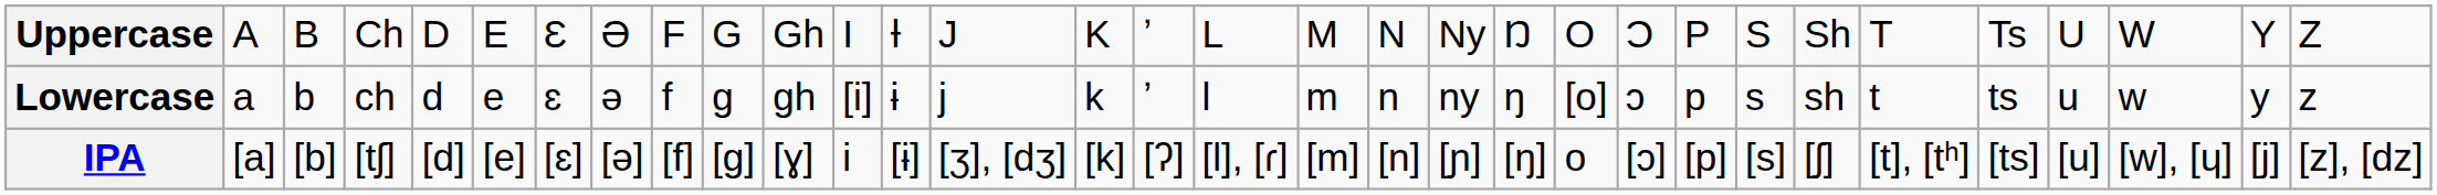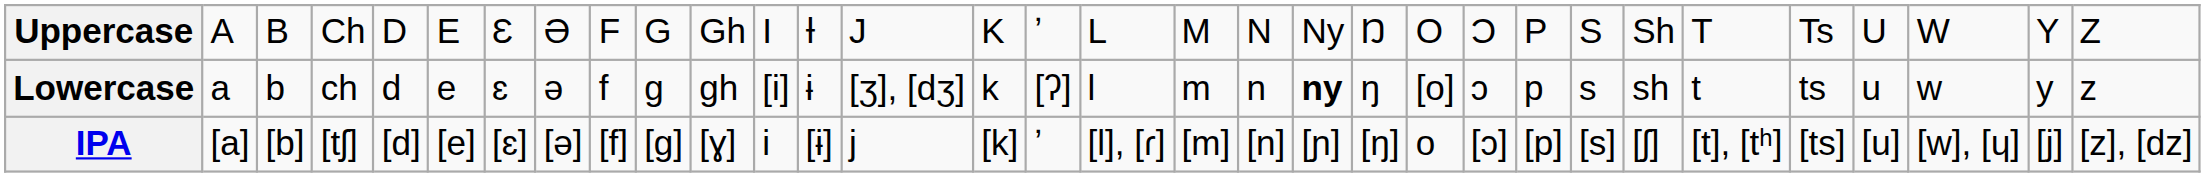Lowercase | column 14: j -> [ʒ], [dʒ]
Lowercase | column 16: ʼ -> [ʔ]
Lowercase | column 20: normal -> bold
IPA | column 14: [ʒ], [dʒ] -> j
IPA | column 16: [ʔ] -> ʼ
